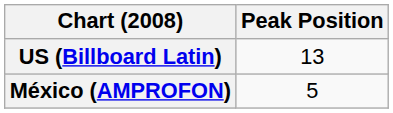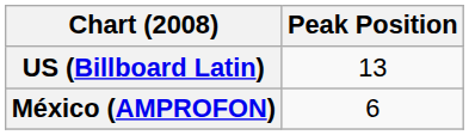México (AMPROFON) | Peak Position: 5 -> 6
